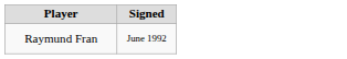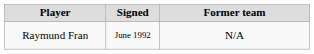+ column: Former team | N/A
